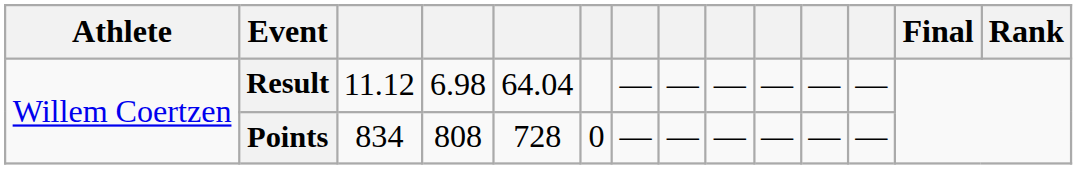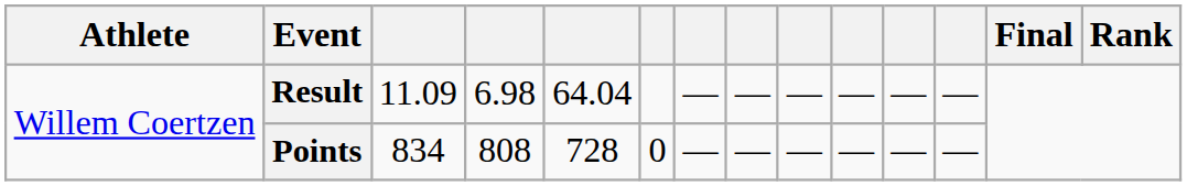Result | column 3: 11.12 -> 11.09
